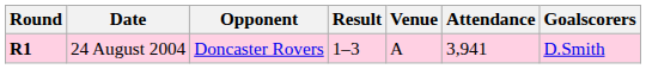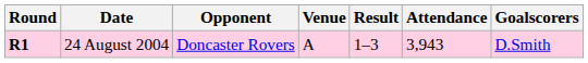columns swapped: Venue <-> Result
24 August 2004 | Attendance: 3,941 -> 3,943
